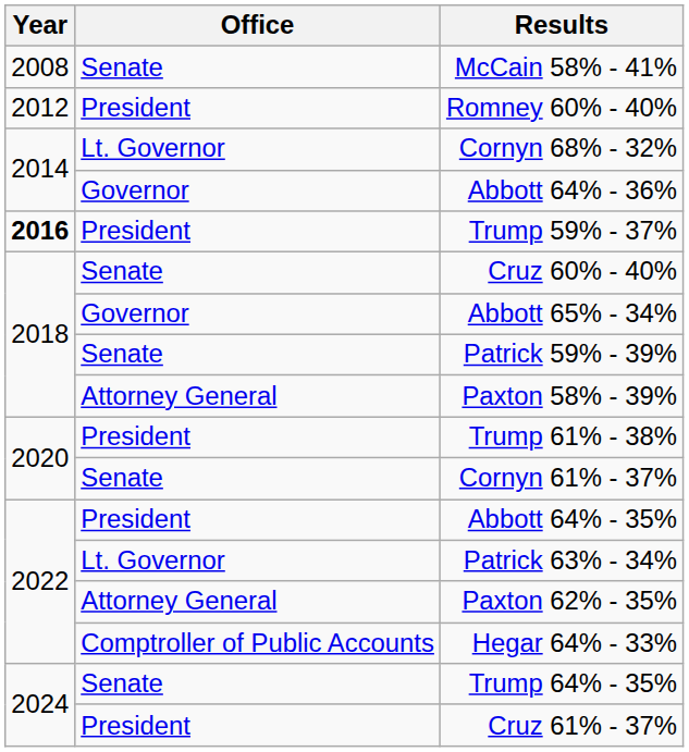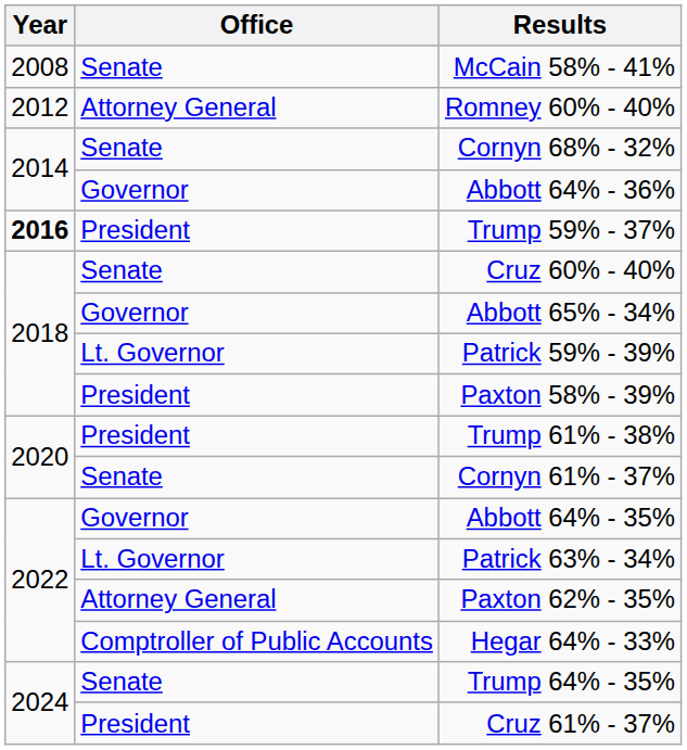Romney 60% - 40% | Office: President -> Attorney General
Cornyn 68% - 32% | Office: Lt. Governor -> Senate
Patrick 59% - 39% | Office: Senate -> Lt. Governor
Paxton 58% - 39% | Office: Attorney General -> President
Abbott 64% - 35% | Office: President -> Governor
